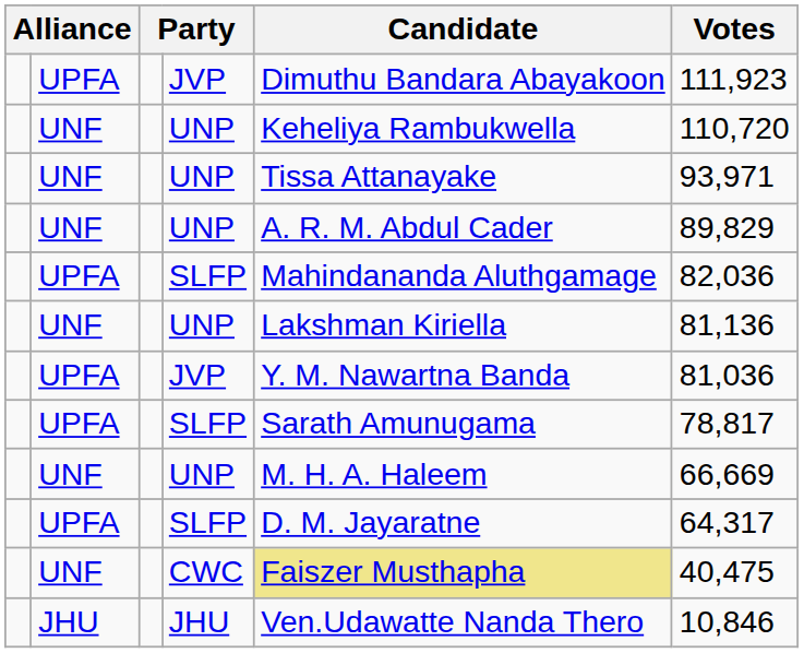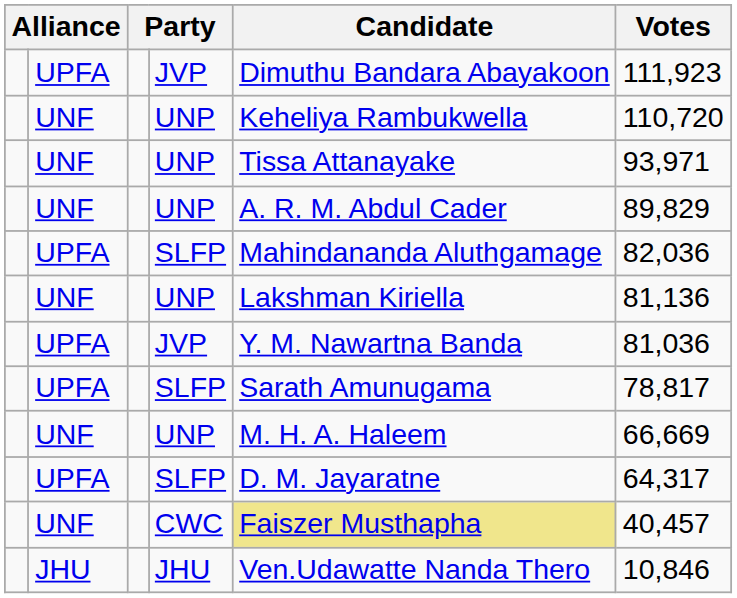CWC | Votes: 40,475 -> 40,457
